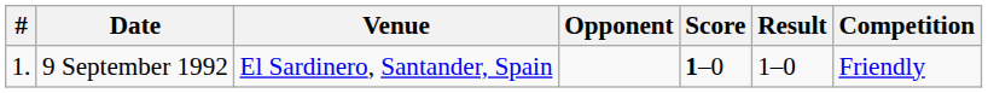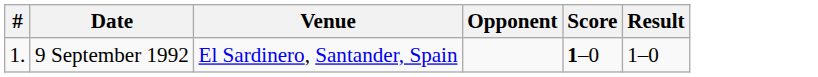- column: Competition | Friendly
